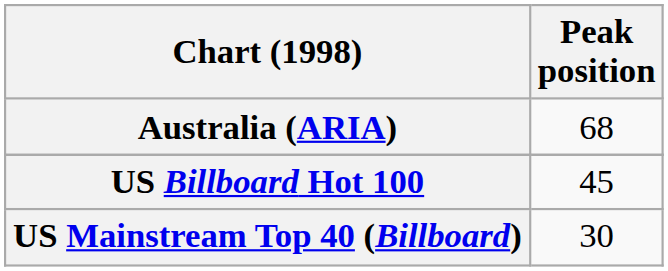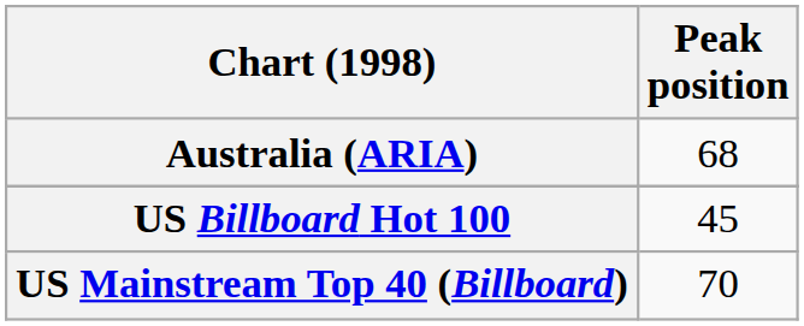US Mainstream Top 40 (Billboard) | Peak position: 30 -> 70
